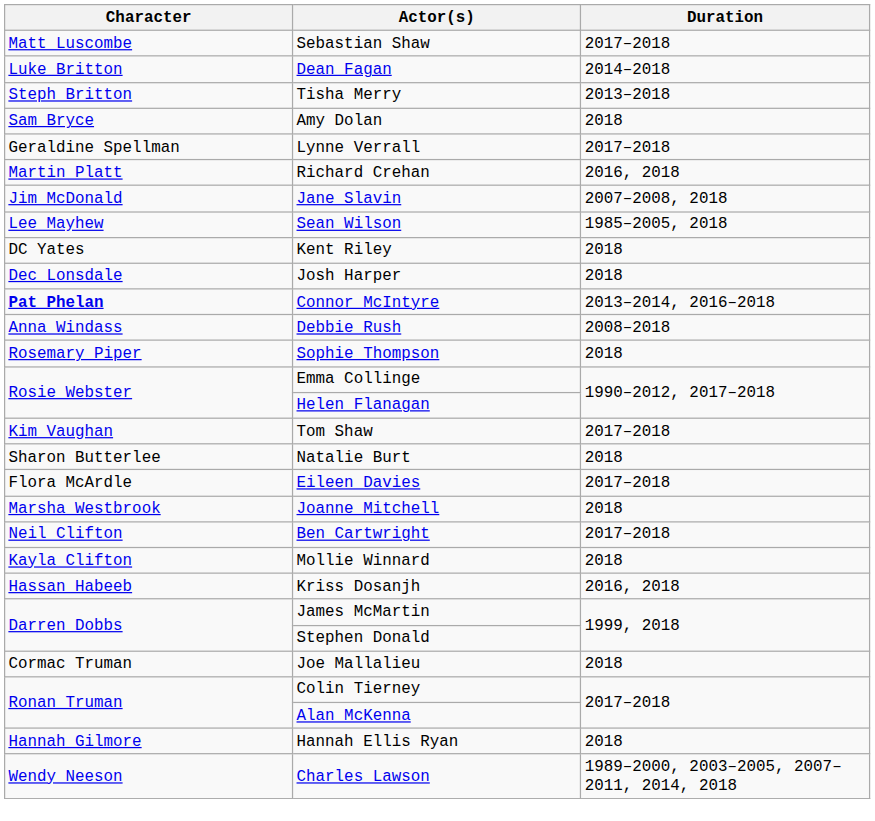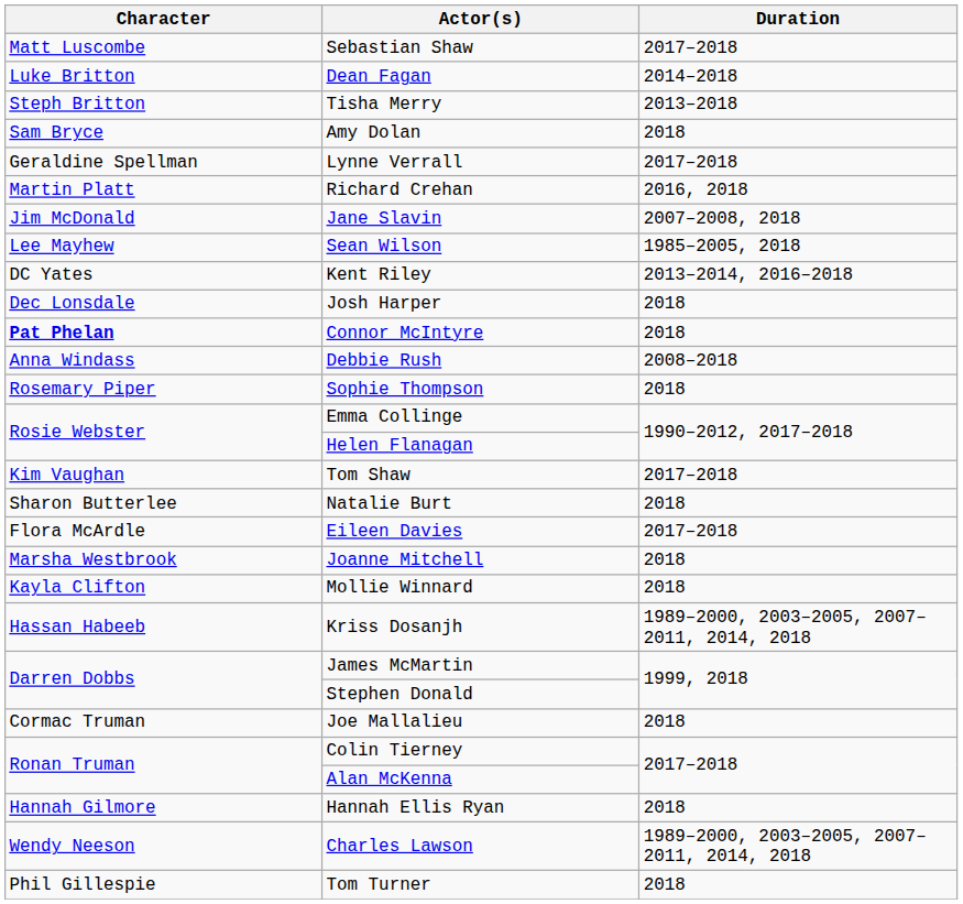Kent Riley | Duration: 2018 -> 2013–2014, 2016–2018
Connor McIntyre | Duration: 2013–2014, 2016–2018 -> 2018
- row: Neil Clifton | Ben Cartwright | 2017–2018
Kriss Dosanjh | Duration: 2016, 2018 -> 1989–2000, 2003–2005, 2007–2011, 2014, 2018
+ row: Phil Gillespie | Tom Turner | 2018
